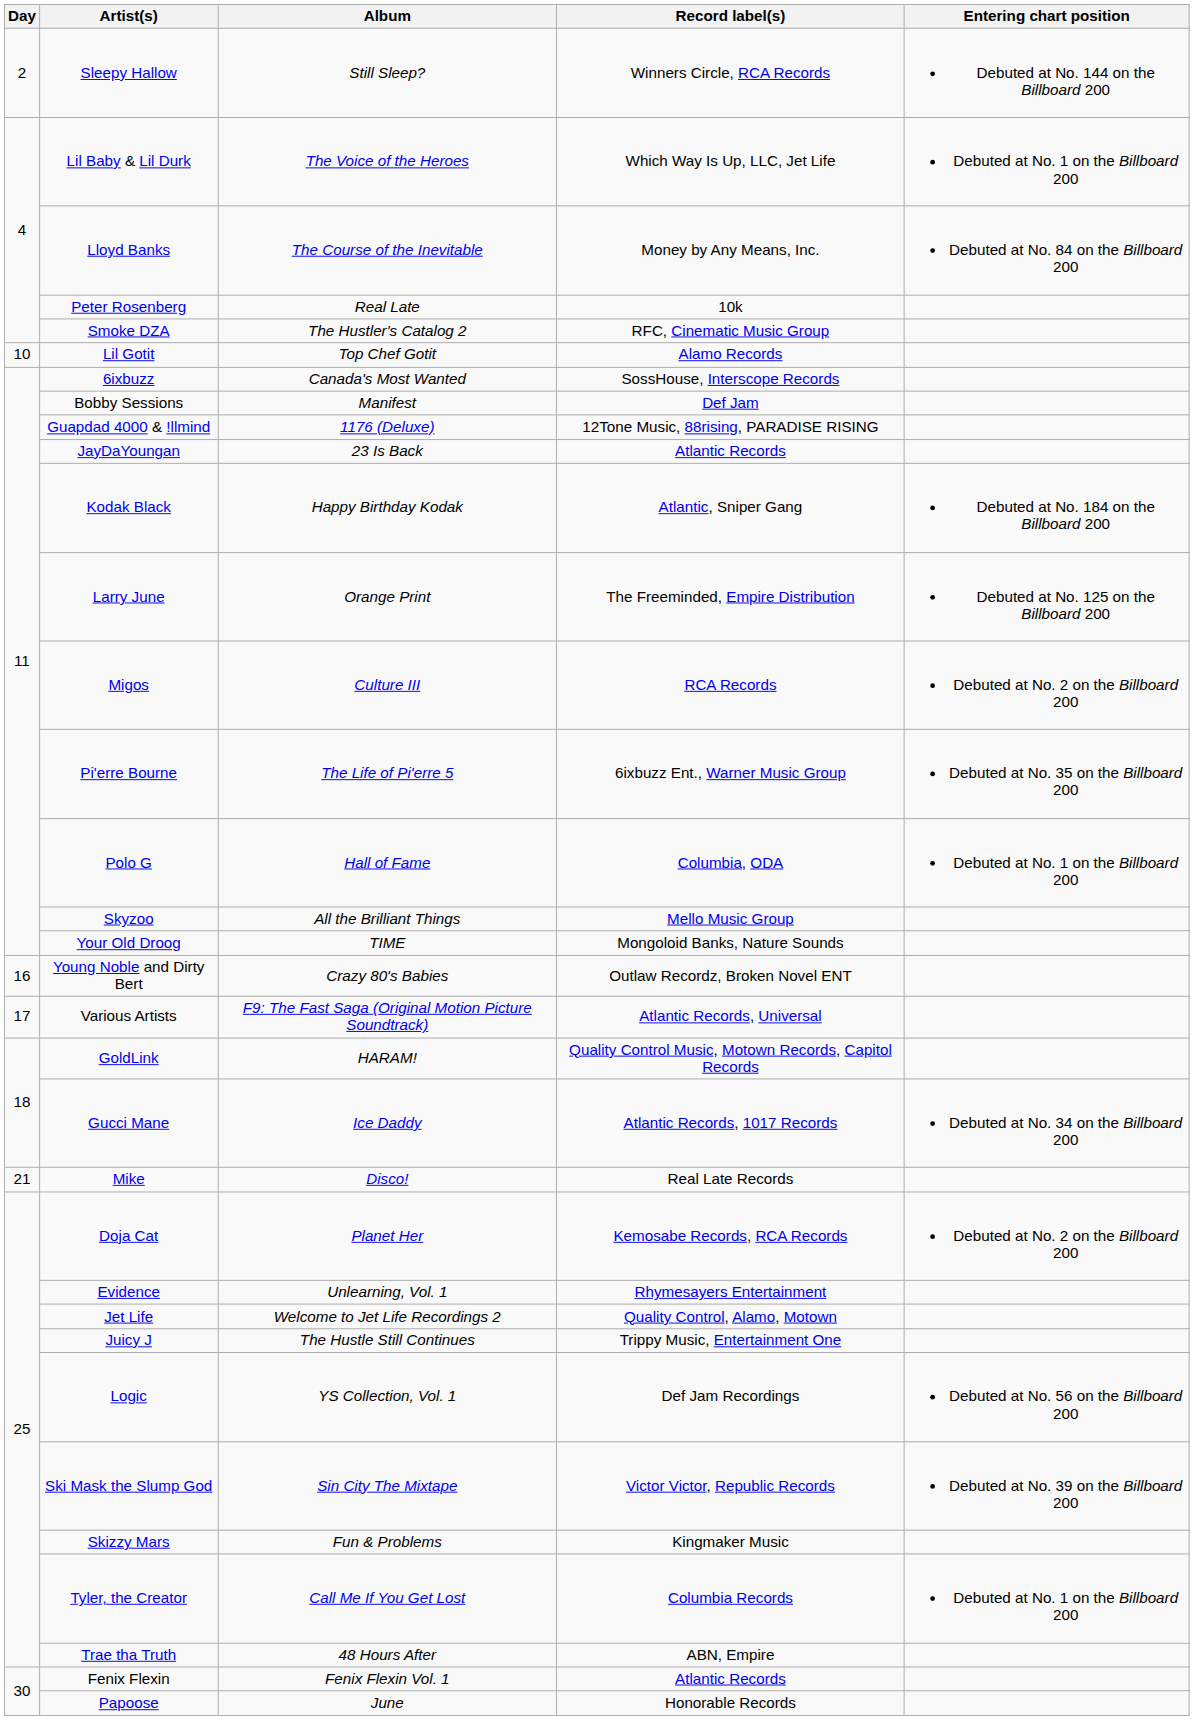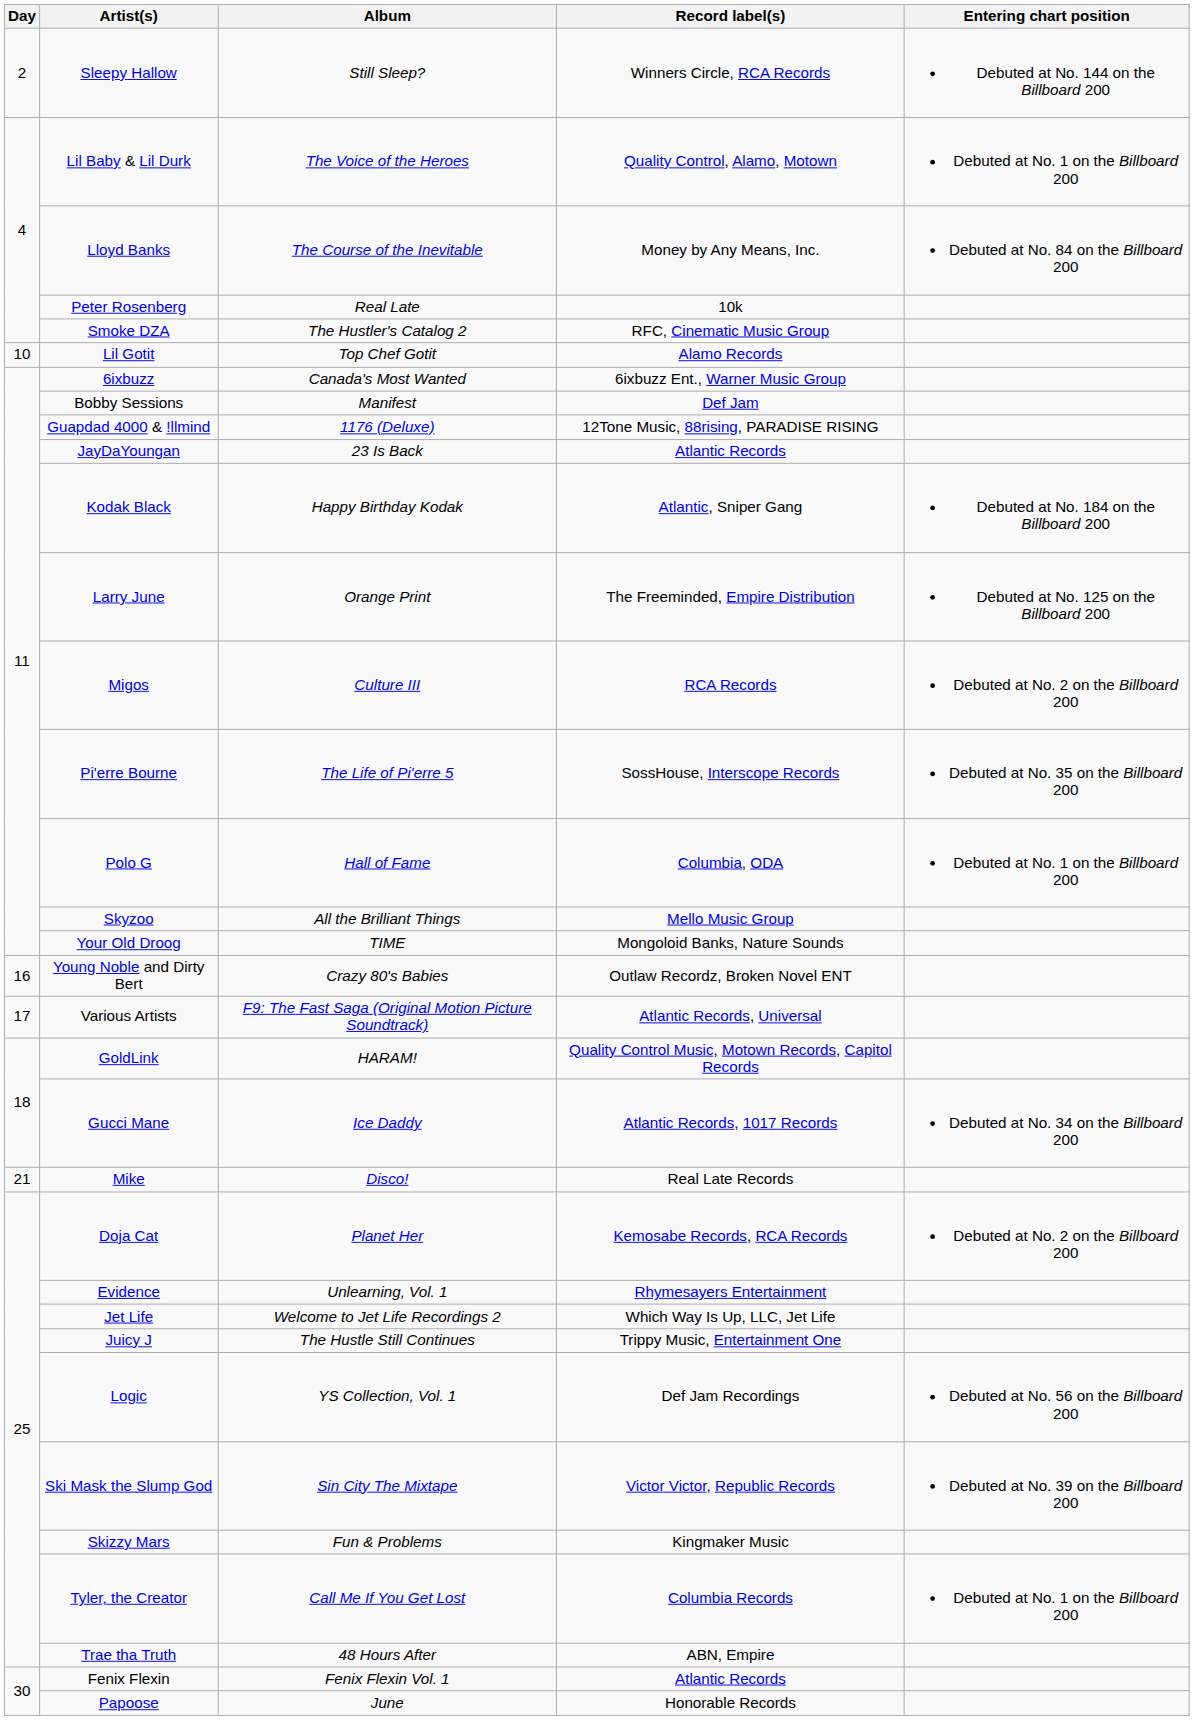Lil Baby & Lil Durk | Record label(s): Which Way Is Up, LLC, Jet Life -> Quality Control, Alamo, Motown
6ixbuzz | Record label(s): SossHouse, Interscope Records -> 6ixbuzz Ent., Warner Music Group
Pi'erre Bourne | Record label(s): 6ixbuzz Ent., Warner Music Group -> SossHouse, Interscope Records
Jet Life | Record label(s): Quality Control, Alamo, Motown -> Which Way Is Up, LLC, Jet Life
